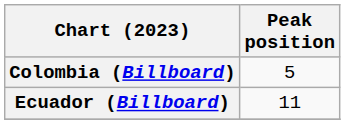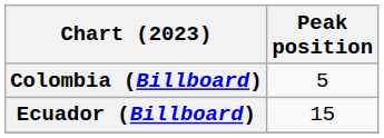Ecuador (Billboard) | Peak position: 11 -> 15
